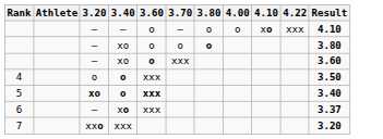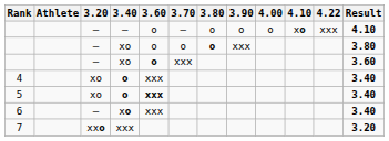+ column: 3.90 | o | xxx
4 | 3.20: o -> xo
4 | Result: 3.50 -> 3.40
5 | 3.20: bold -> normal
6 | Result: 3.37 -> 3.40
